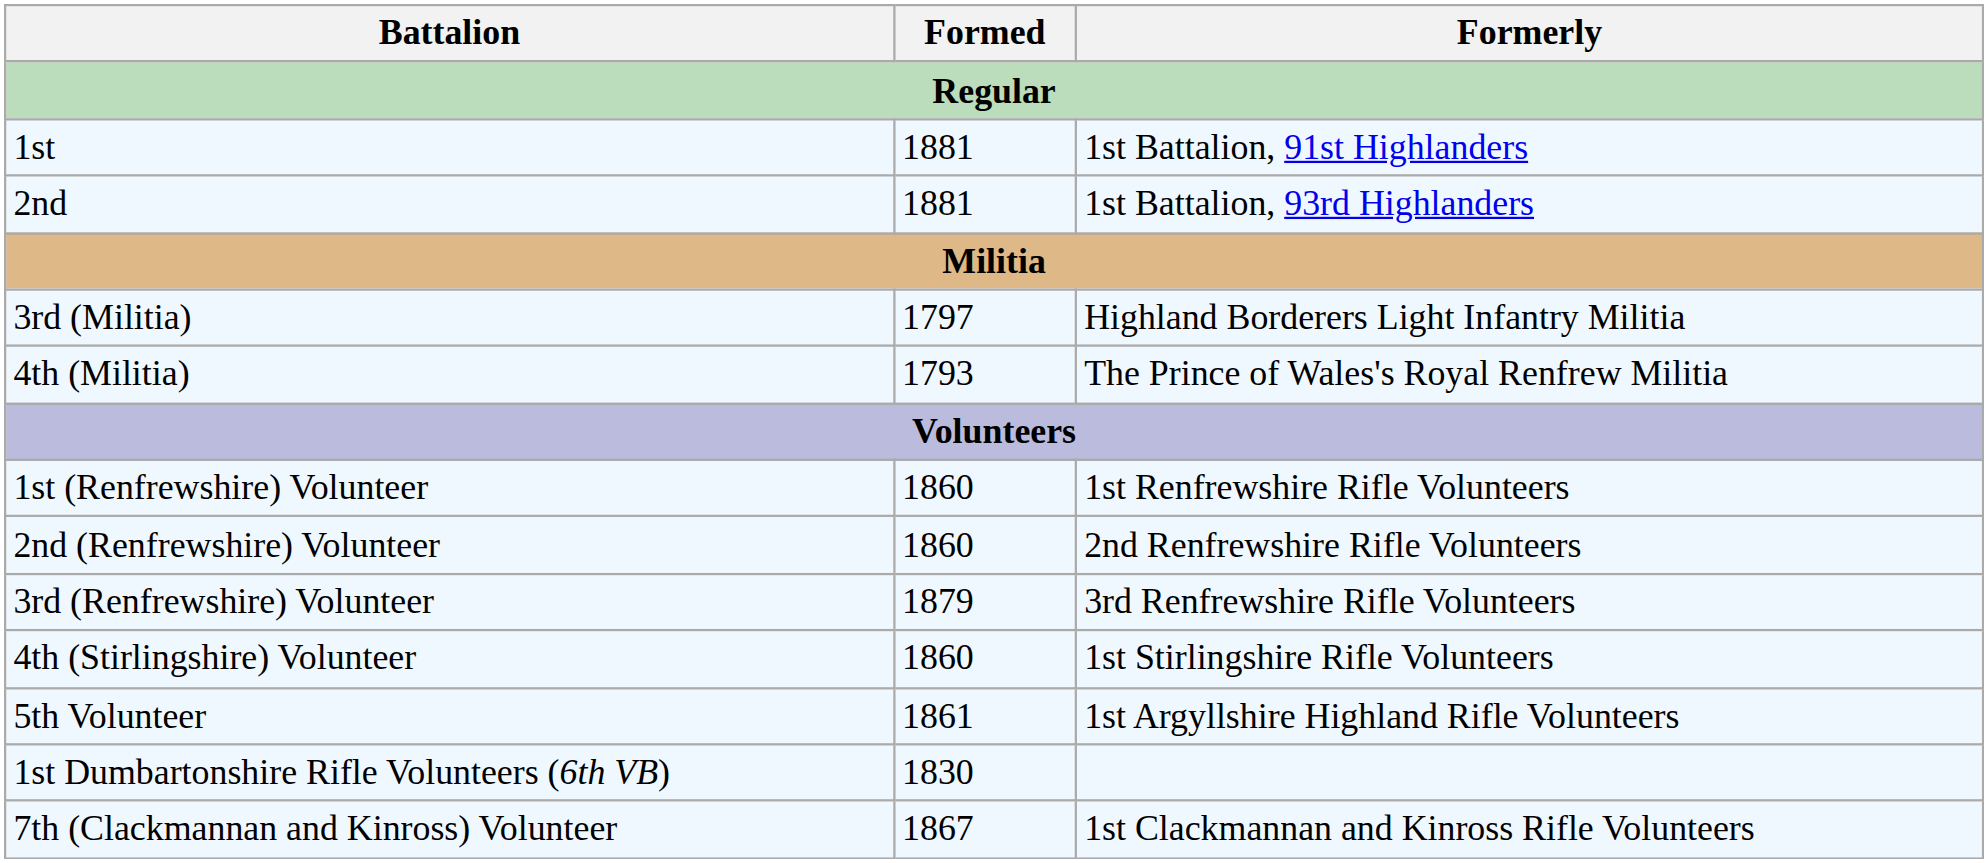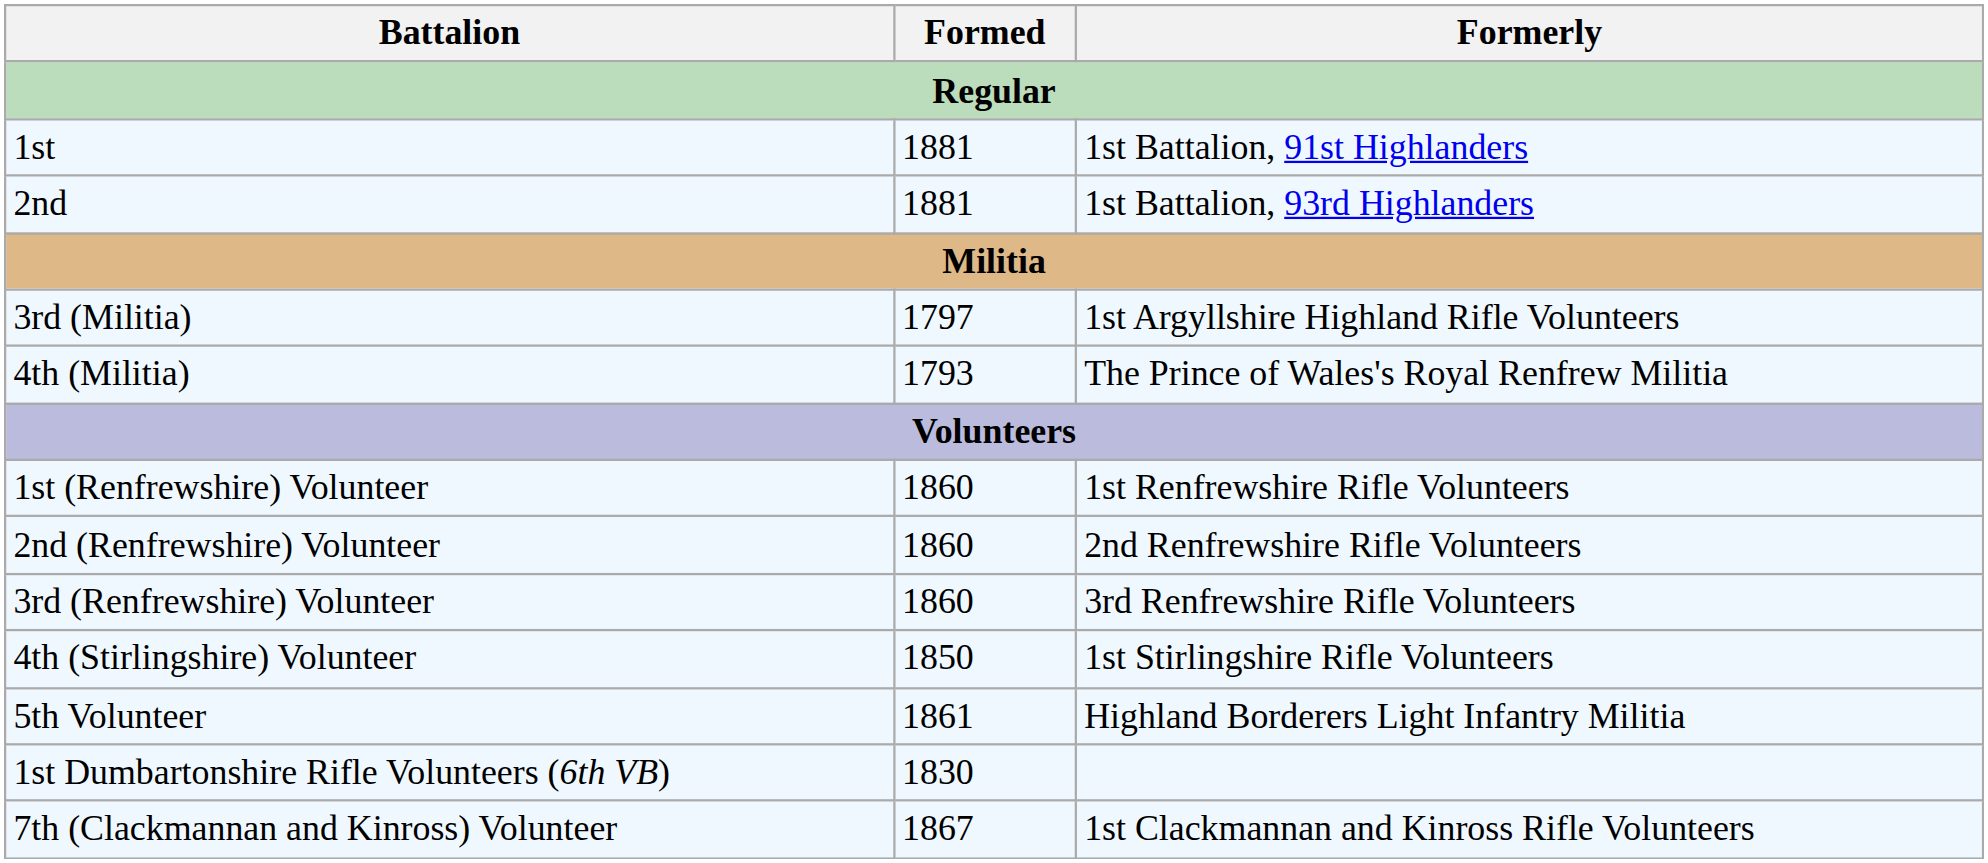3rd (Militia) | Formerly: Highland Borderers Light Infantry Militia -> 1st Argyllshire Highland Rifle Volunteers
3rd (Renfrewshire) Volunteer | Formed: 1879 -> 1860
4th (Stirlingshire) Volunteer | Formed: 1860 -> 1850
5th Volunteer | Formerly: 1st Argyllshire Highland Rifle Volunteers -> Highland Borderers Light Infantry Militia
